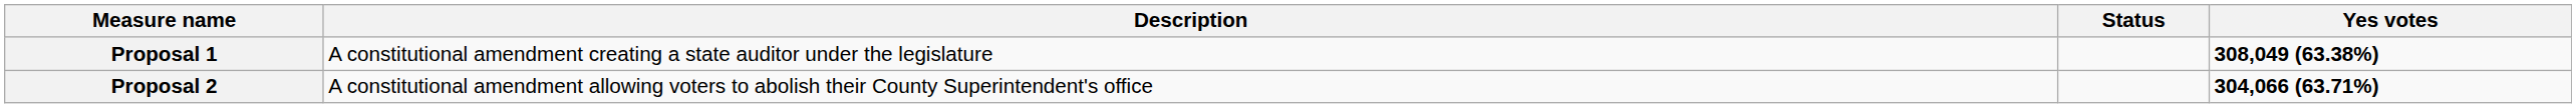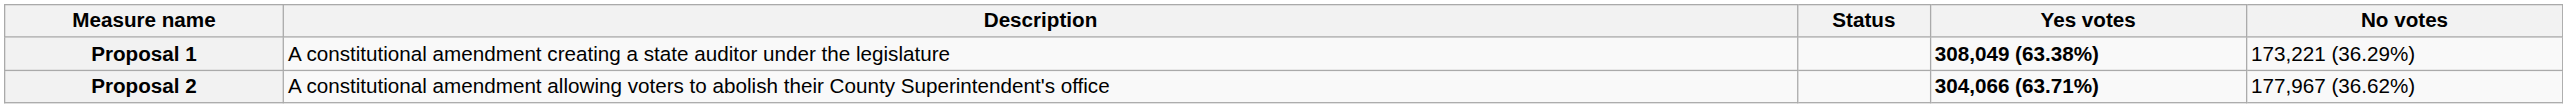+ column: No votes | 173,221 (36.29%) | 177,967 (36.62%)
